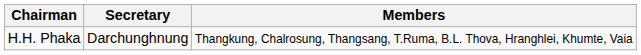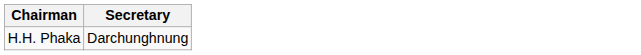- column: Members | Thangkung, Chalrosung, Thangsang, T.Ruma, B.L. Thova, Hranghlei, Khumte, Vaia
